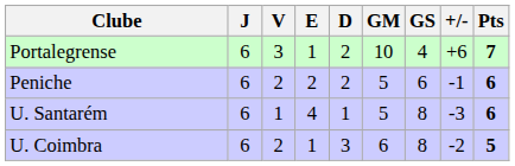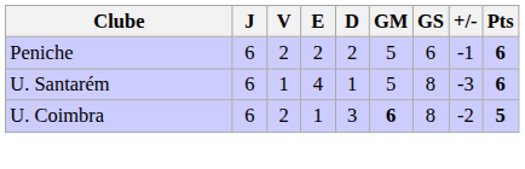- row: Portalegrense | 6 | 3 | 1 | 2 | 10 | 4 | +6 | 7
U. Coimbra | GM: normal -> bold
